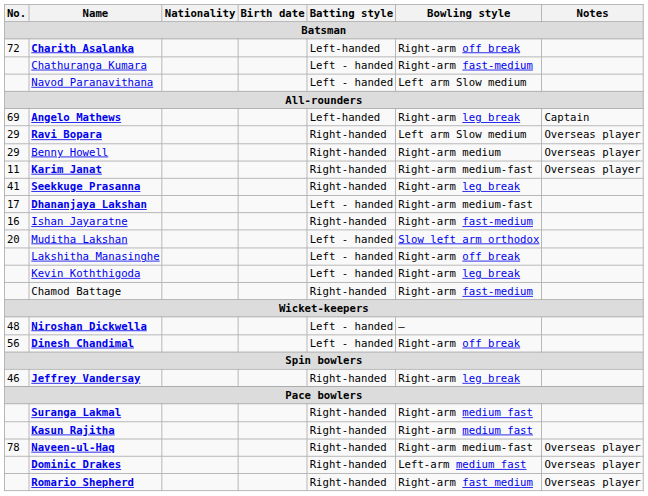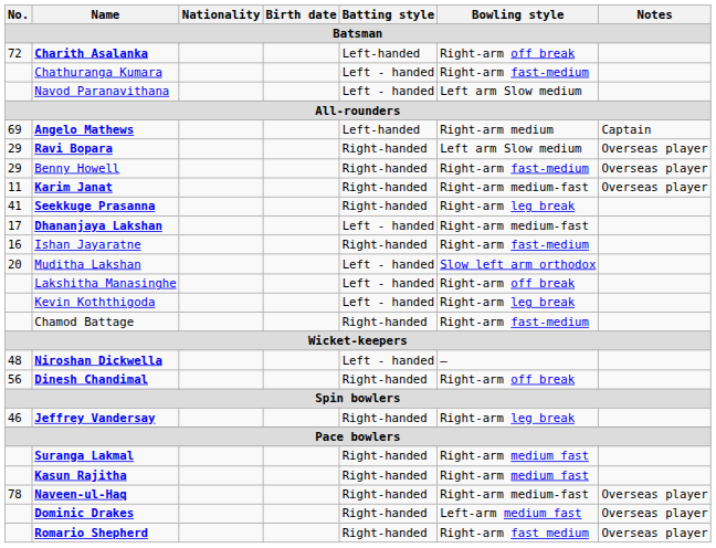Angelo Mathews | Bowling style: Right-arm leg break -> Right-arm medium
Benny Howell | Bowling style: Right-arm medium -> Right-arm fast-medium
Dinesh Chandimal | Batting style: Left - handed -> Right-handed
